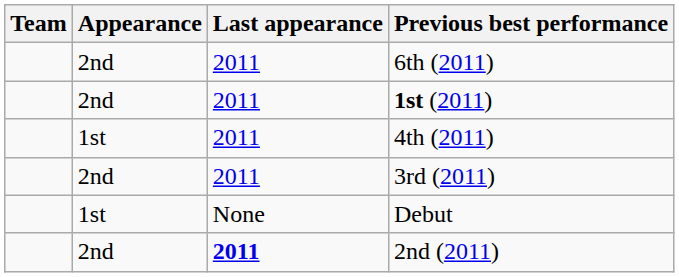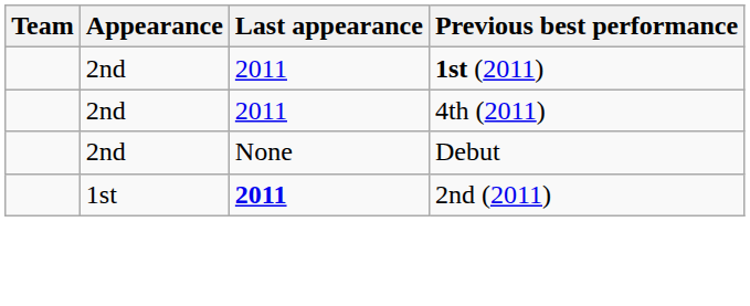- row: 2nd | 2011 | 6th (2011)
4th (2011) | Appearance: 1st -> 2nd
- row: 2nd | 2011 | 3rd (2011)
Debut | Appearance: 1st -> 2nd
2nd (2011) | Appearance: 2nd -> 1st
